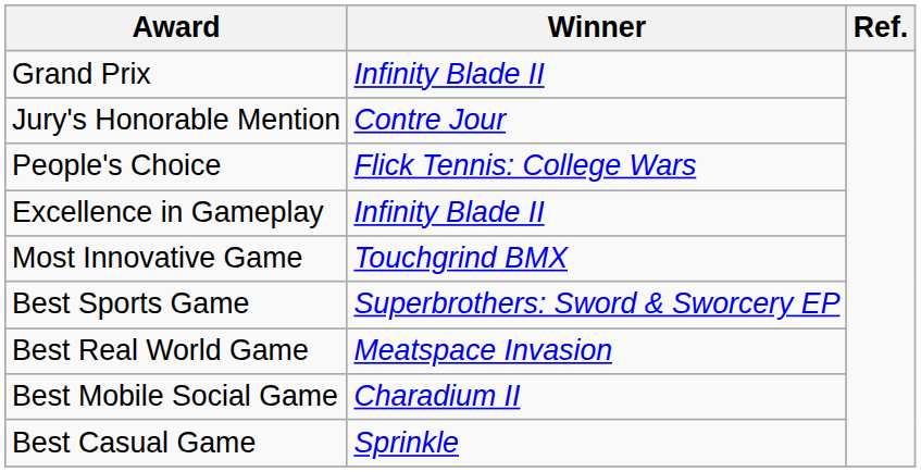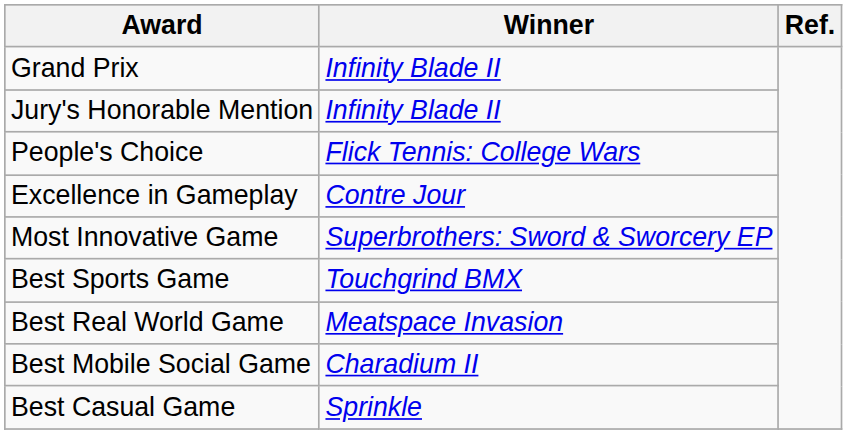Jury's Honorable Mention | Winner: Contre Jour -> Infinity Blade II
Excellence in Gameplay | Winner: Infinity Blade II -> Contre Jour
Most Innovative Game | Winner: Touchgrind BMX -> Superbrothers: Sword & Sworcery EP
Best Sports Game | Winner: Superbrothers: Sword & Sworcery EP -> Touchgrind BMX
